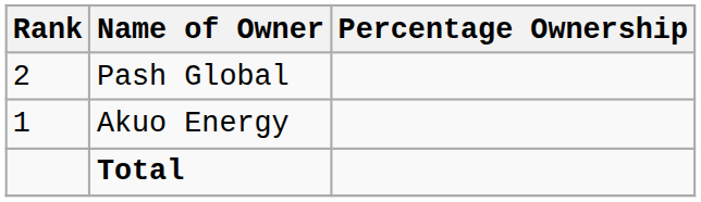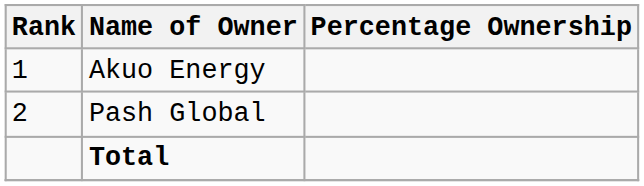rows swapped: Akuo Energy <-> Pash Global
